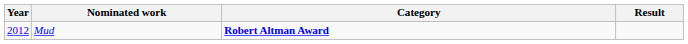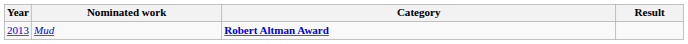Mud | Year: 2012 -> 2013
